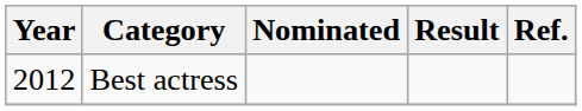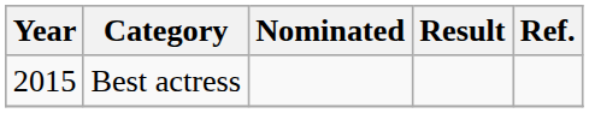Best actress | Year: 2012 -> 2015
